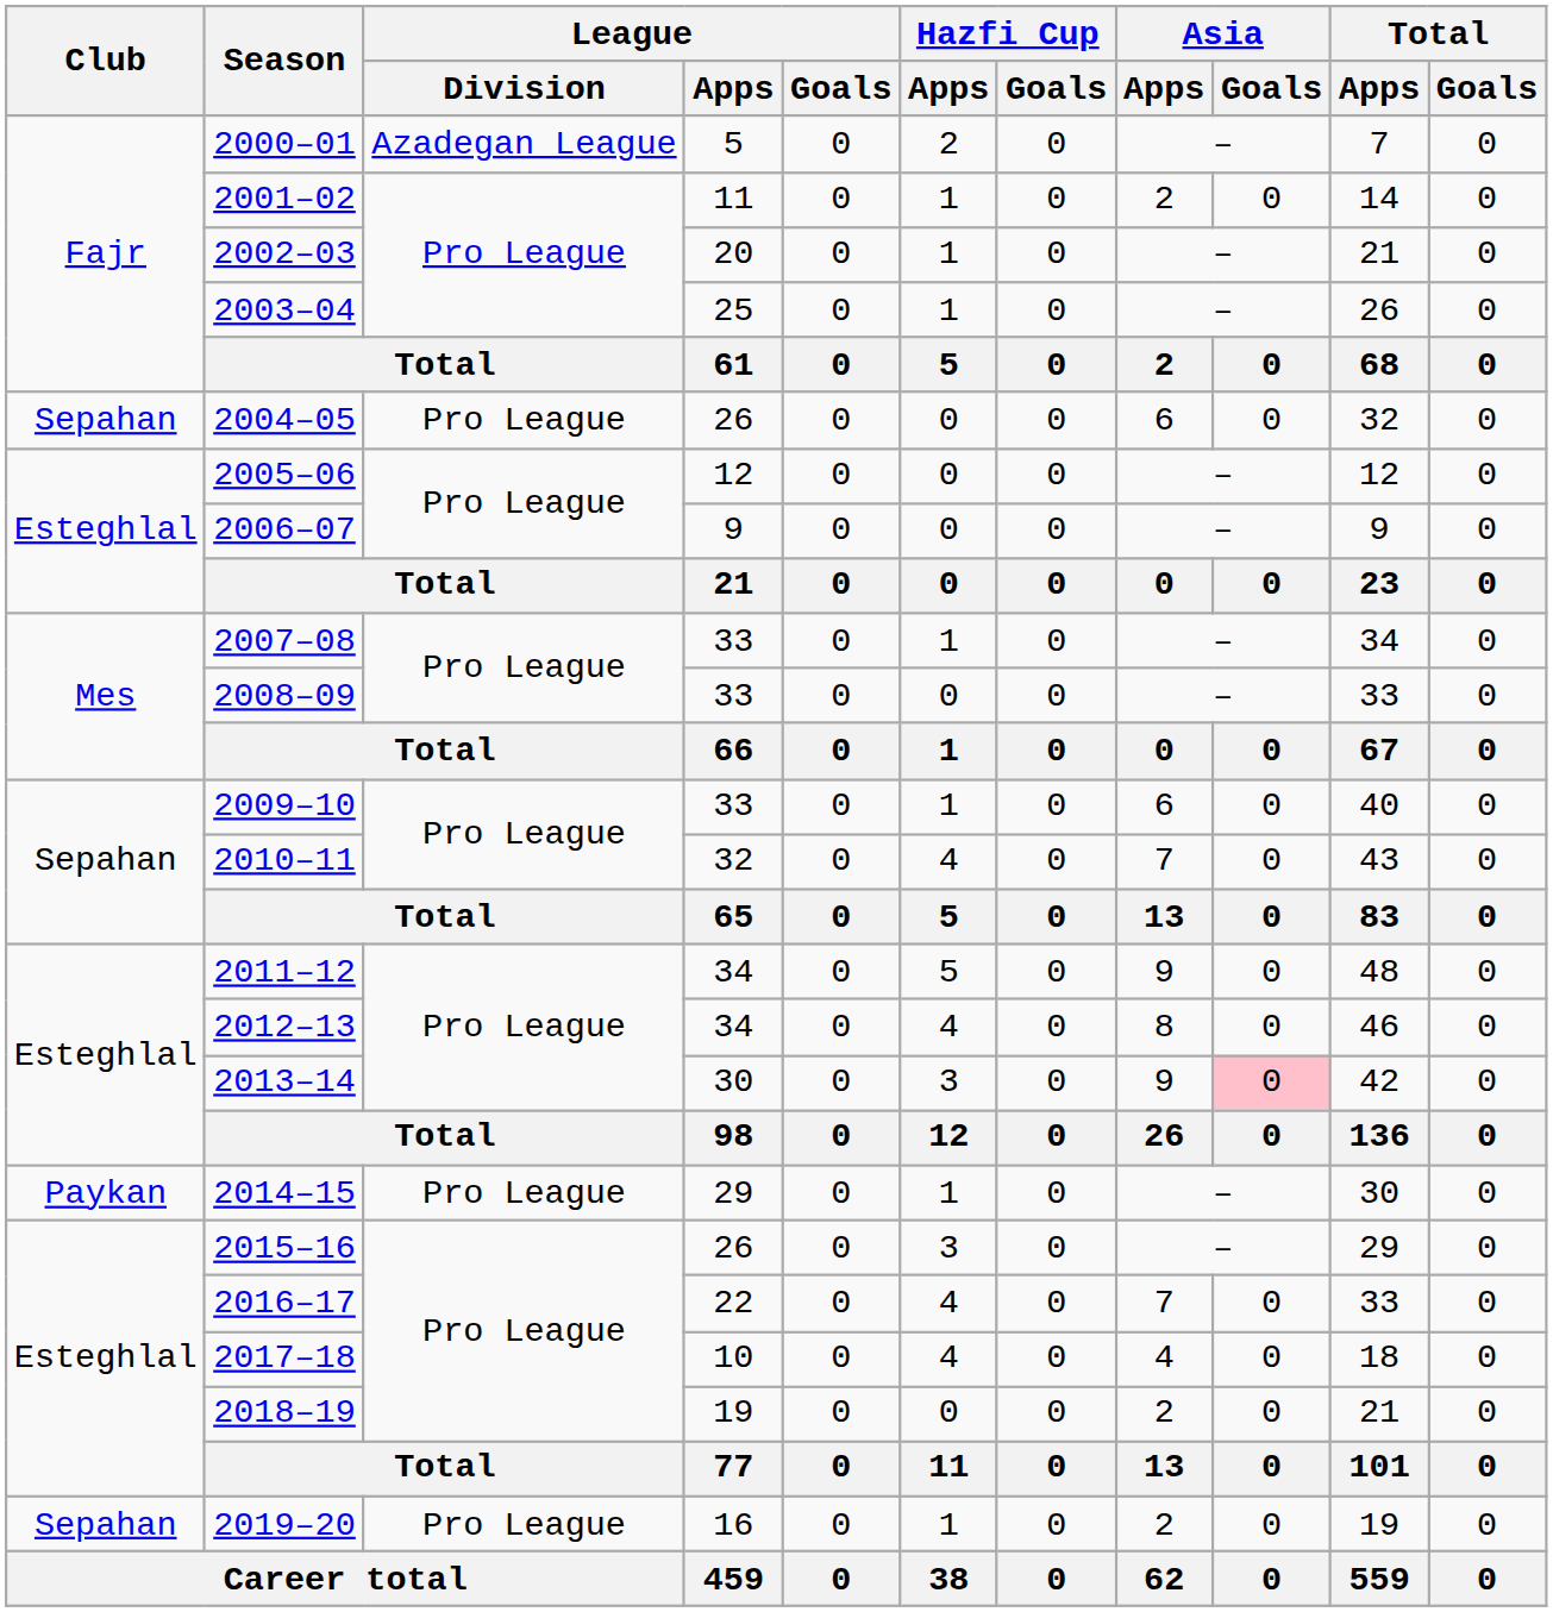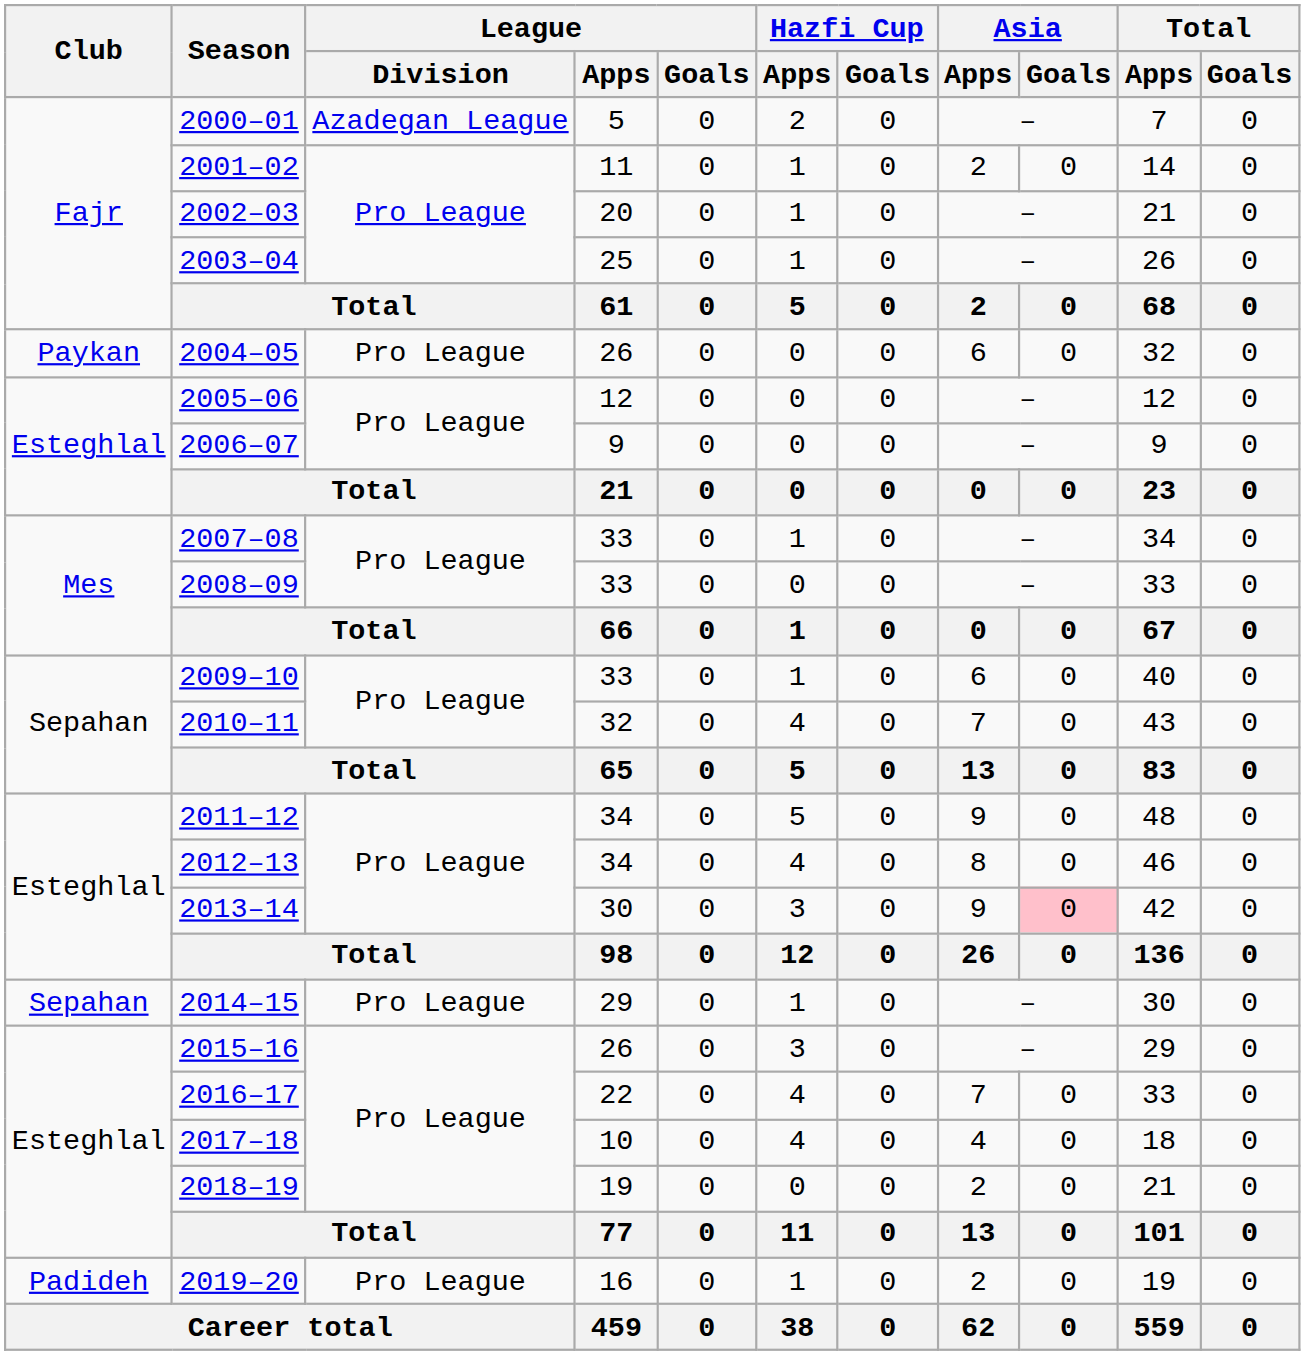2004–05 | Club: Sepahan -> Paykan
2014–15 | Club: Paykan -> Sepahan
2019–20 | Club: Sepahan -> Padideh
